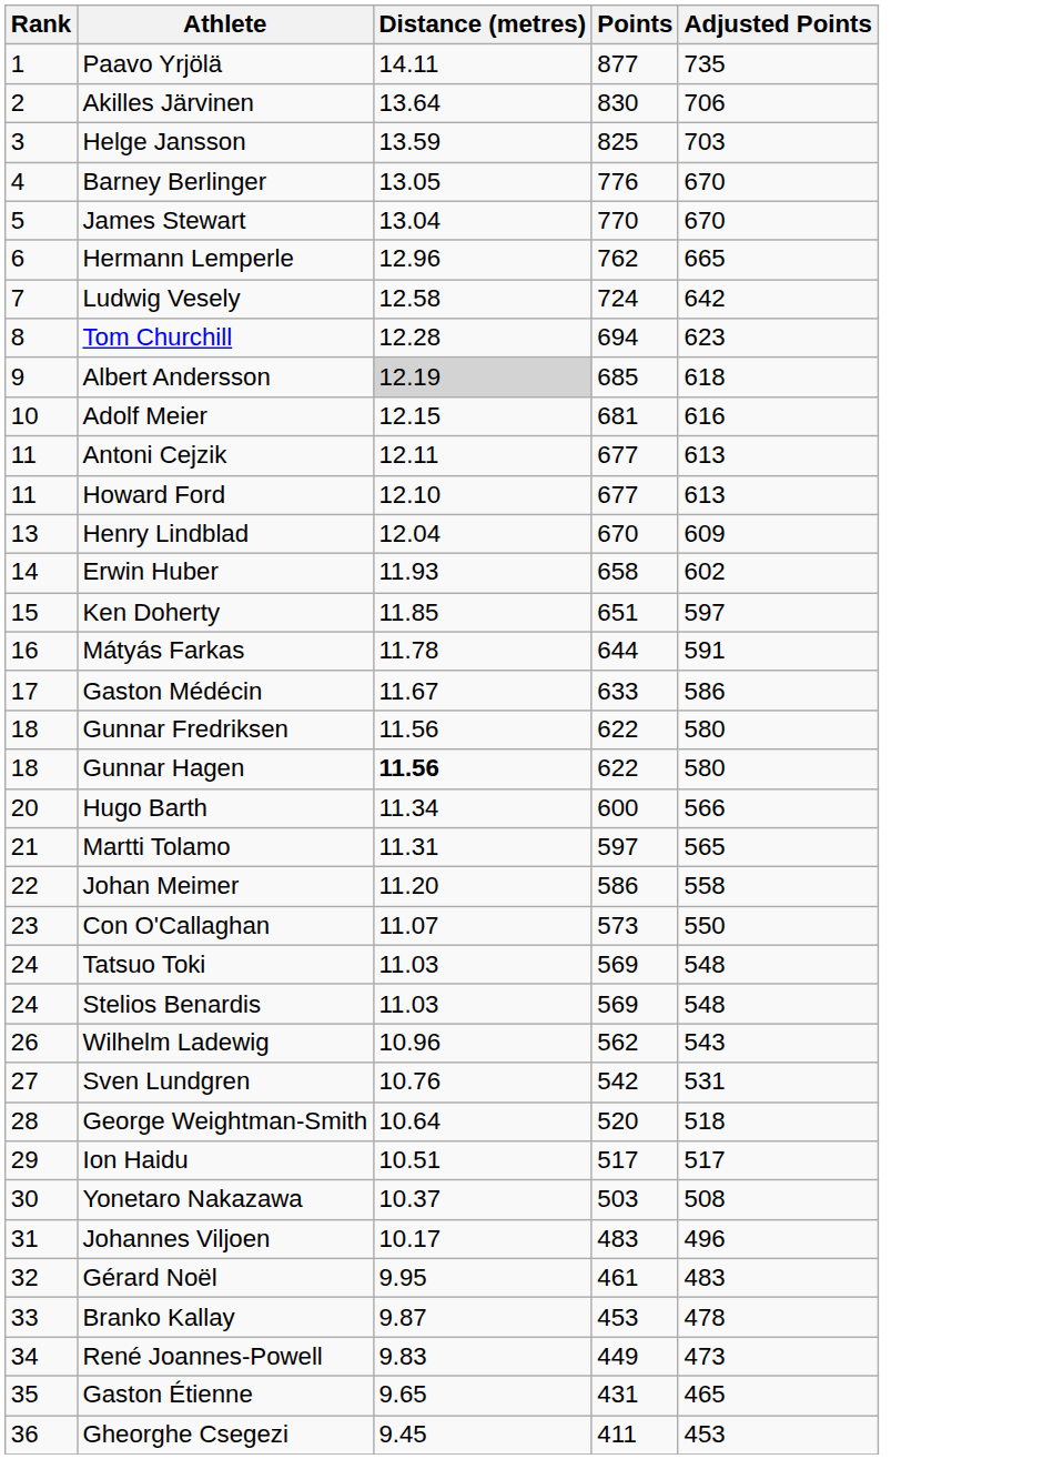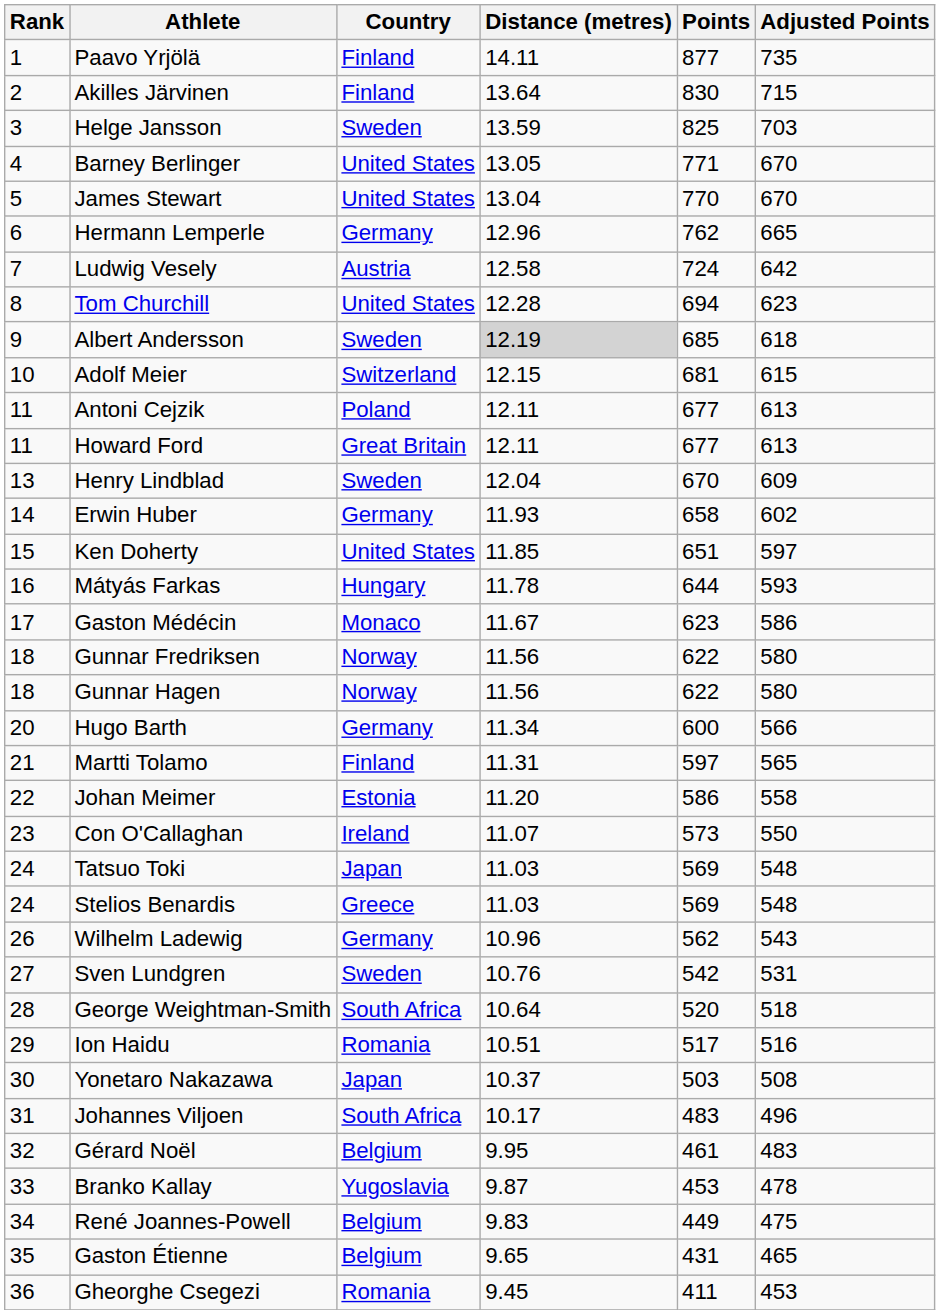+ column: Country | Finland | Finland | Sweden | United States | United States | Germany | Austria | United States | Sweden | Switzerland | Poland | Great Britain | Sweden | Germany | United States | Hungary | Monaco | Norway | Norway | Germany | Finland | Estonia | Ireland | Japan | Greece | Germany | Sweden | South Africa | Romania | Japan | South Africa | Belgium | Yugoslavia | Belgium | Belgium | Romania
Akilles Järvinen | Adjusted Points: 706 -> 715
Barney Berlinger | Points: 776 -> 771
Adolf Meier | Adjusted Points: 616 -> 615
Howard Ford | Distance (metres): 12.10 -> 12.11
Mátyás Farkas | Adjusted Points: 591 -> 593
Gaston Médécin | Points: 633 -> 623
Gunnar Hagen | Distance (metres): bold -> normal
Ion Haidu | Adjusted Points: 517 -> 516
René Joannes-Powell | Adjusted Points: 473 -> 475
